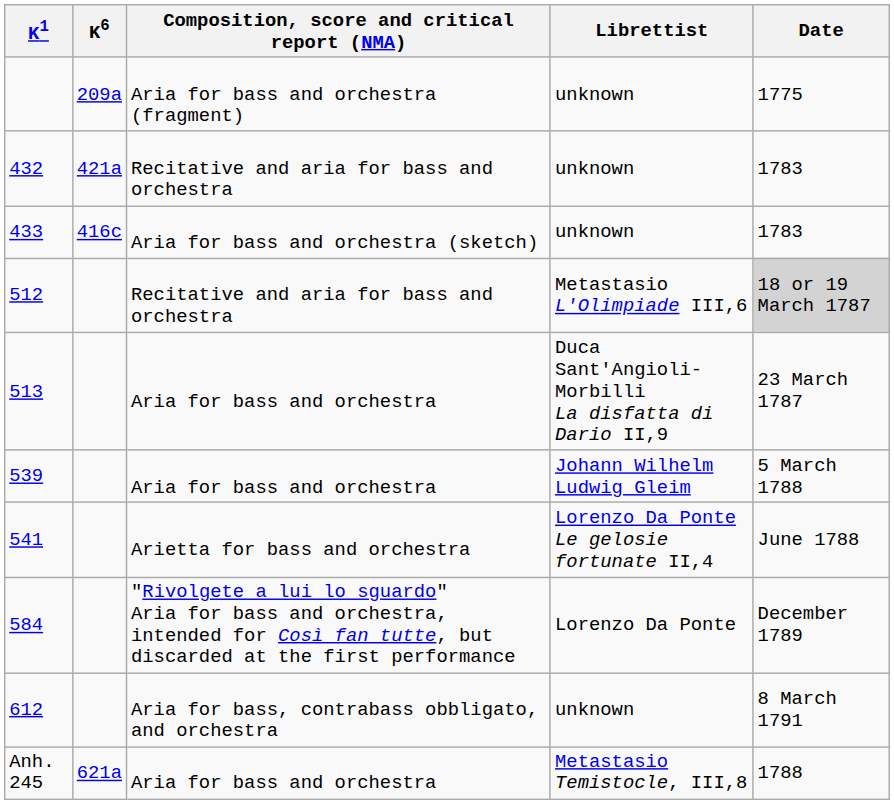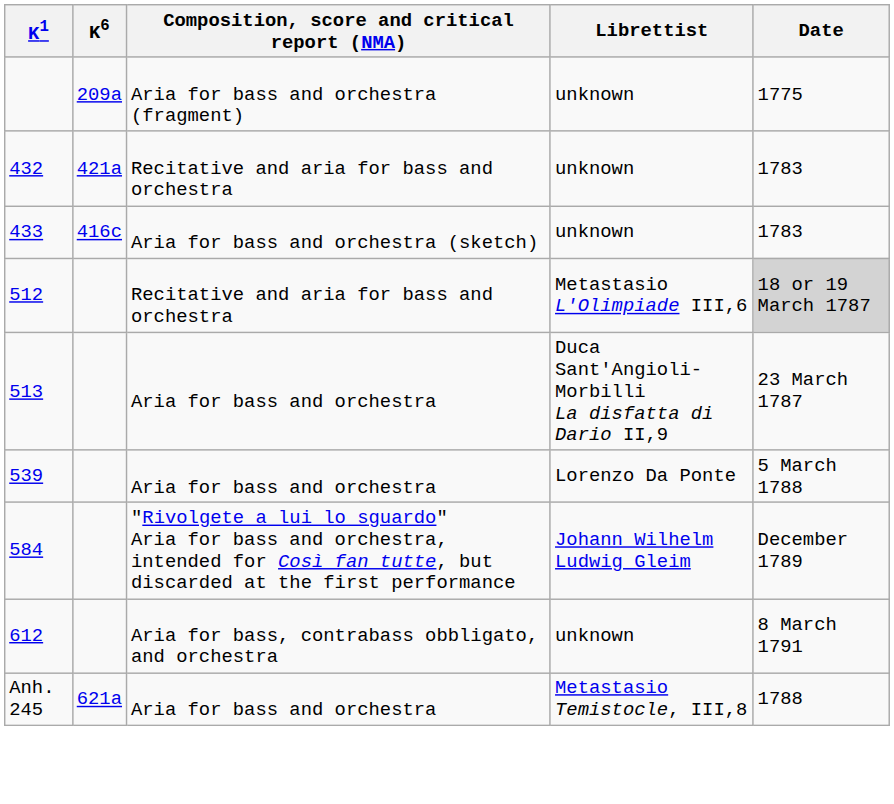539 | Librettist: Johann Wilhelm Ludwig Gleim -> Lorenzo Da Ponte
- row: 541 | Arietta for bass and orchestra | Lorenzo Da Ponte Le gelosie fortunate II,4 | June 1788
584 | Librettist: Lorenzo Da Ponte -> Johann Wilhelm Ludwig Gleim
